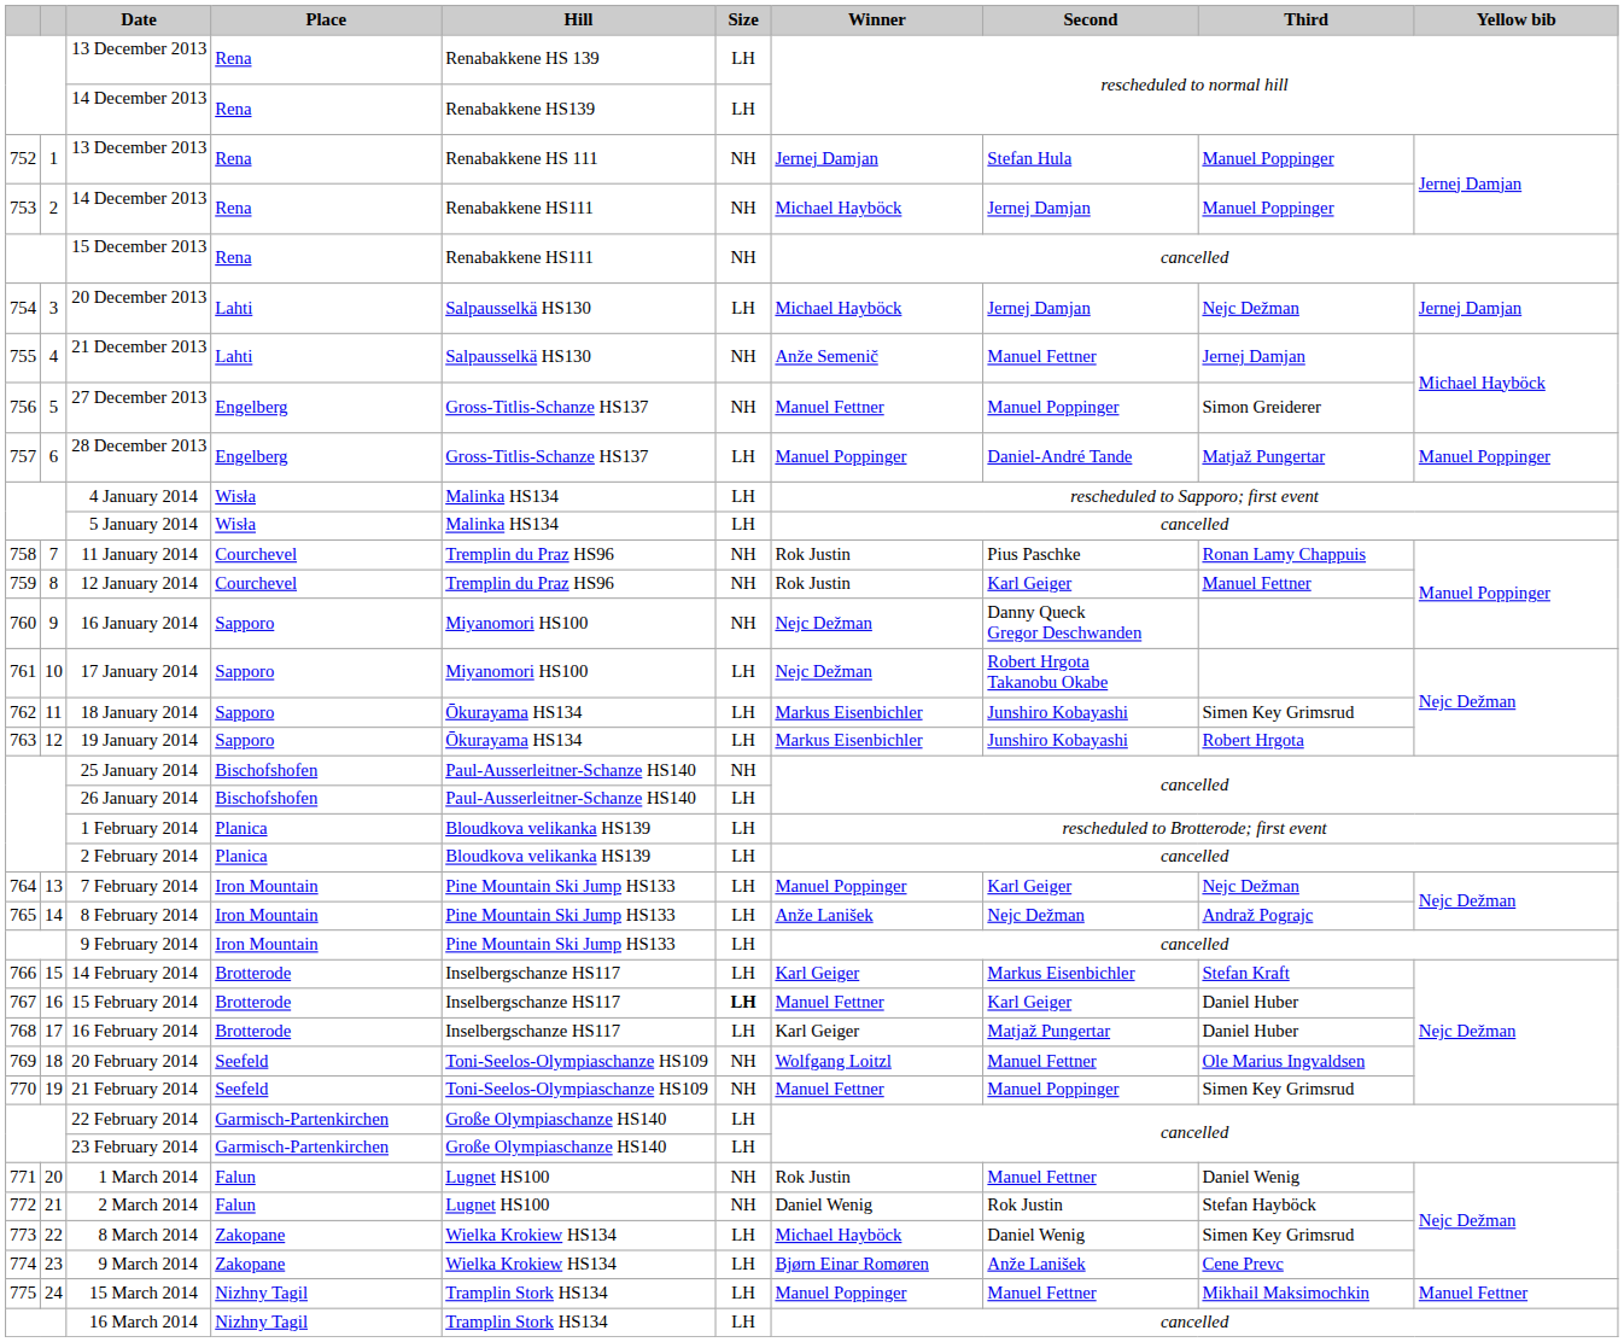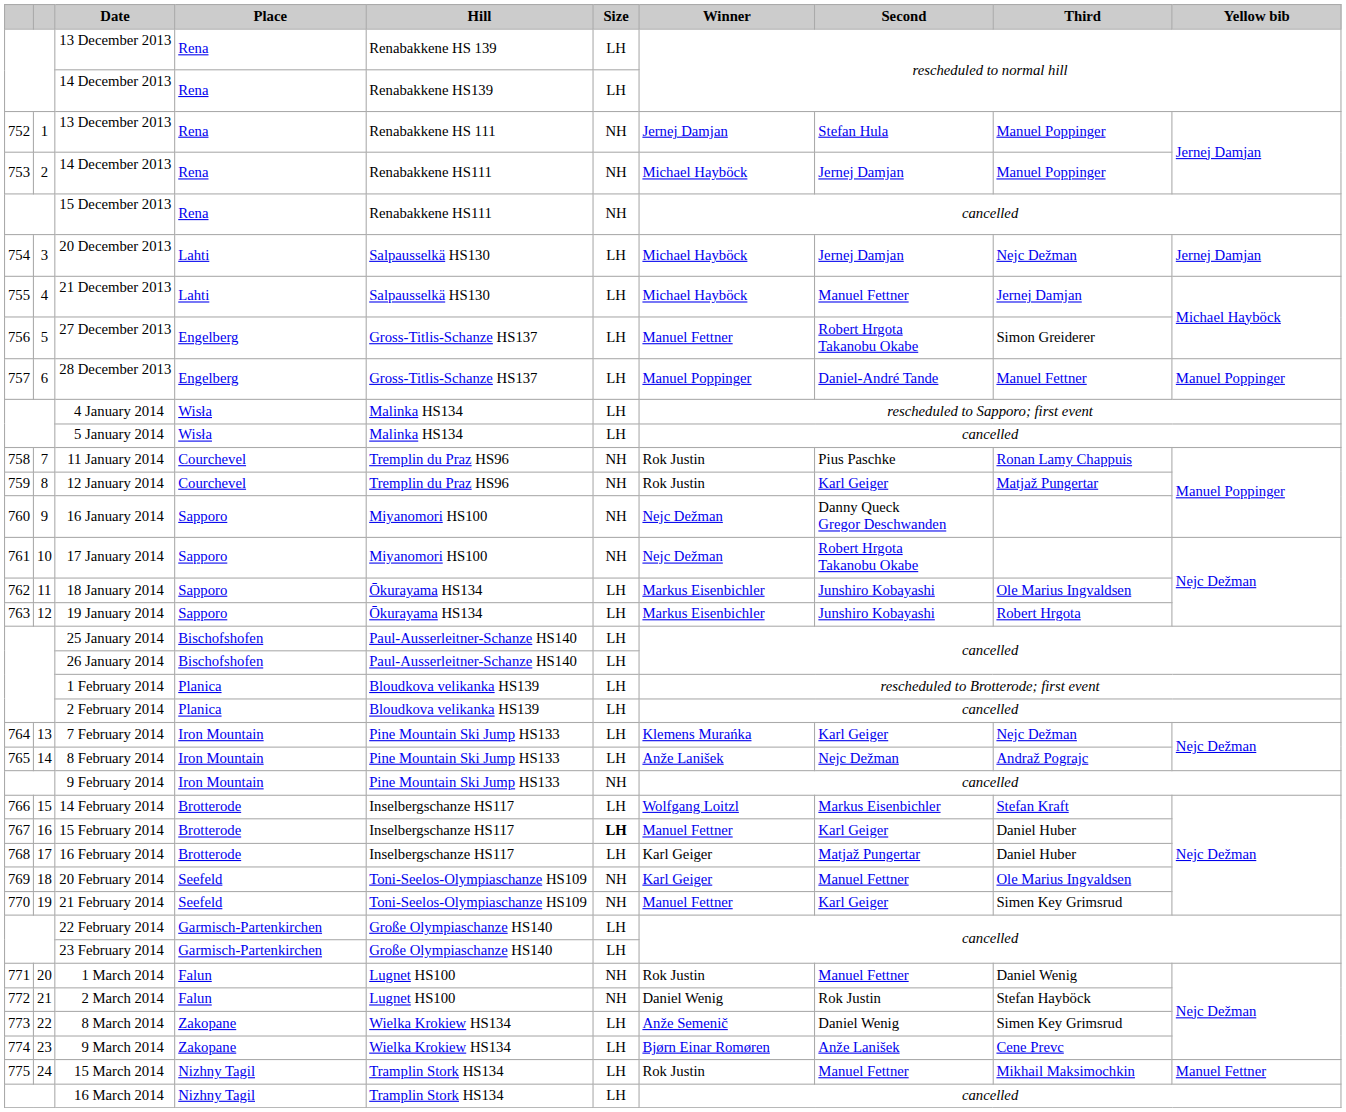21 December 2013 | Size: NH -> LH
21 December 2013 | Winner: Anže Semenič -> Michael Hayböck
27 December 2013 | Size: NH -> LH
27 December 2013 | Second: Manuel Poppinger -> Robert Hrgota Takanobu Okabe
28 December 2013 | Third: Matjaž Pungertar -> Manuel Fettner
12 January 2014 | Third: Manuel Fettner -> Matjaž Pungertar
17 January 2014 | Size: LH -> NH
18 January 2014 | Third: Simen Key Grimsrud -> Ole Marius Ingvaldsen
25 January 2014 | Size: NH -> LH
7 February 2014 | Winner: Manuel Poppinger -> Klemens Murańka
9 February 2014 | Size: LH -> NH
14 February 2014 | Winner: Karl Geiger -> Wolfgang Loitzl
20 February 2014 | Winner: Wolfgang Loitzl -> Karl Geiger
21 February 2014 | Second: Manuel Poppinger -> Karl Geiger
8 March 2014 | Winner: Michael Hayböck -> Anže Semenič
15 March 2014 | Winner: Manuel Poppinger -> Rok Justin
